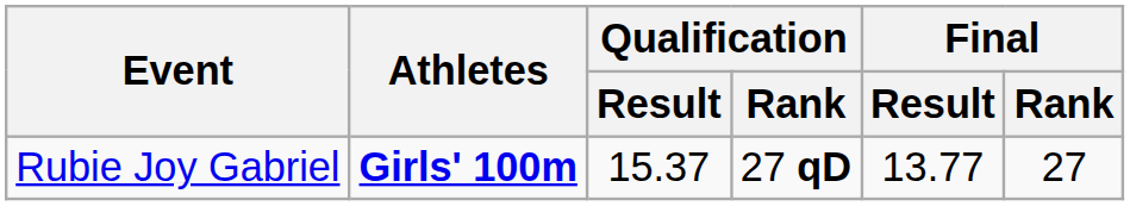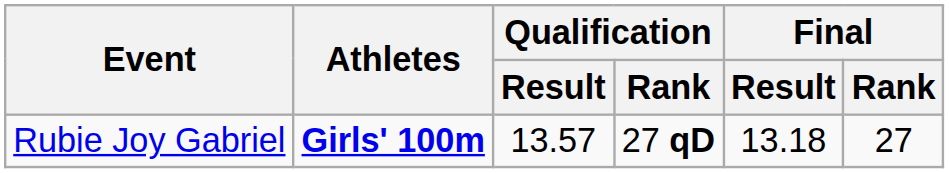Rubie Joy Gabriel | Qualification / Result: 15.37 -> 13.57
Rubie Joy Gabriel | Final / Result: 13.77 -> 13.18
